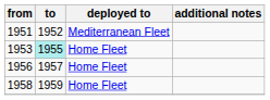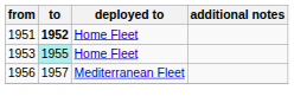1951 | to: normal -> bold
1951 | deployed to: Mediterranean Fleet -> Home Fleet
1956 | deployed to: Home Fleet -> Mediterranean Fleet
- row: 1958 | 1959 | Home Fleet
